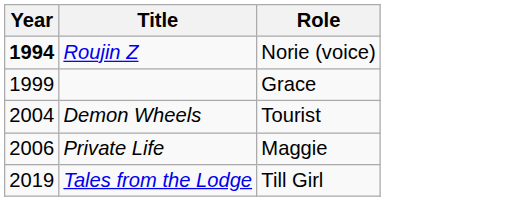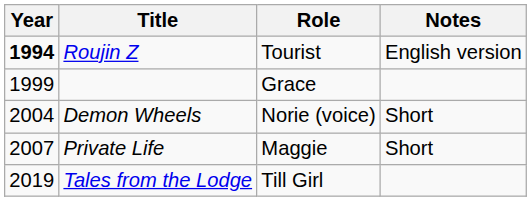+ column: Notes | English version | Short | Short
Roujin Z | Role: Norie (voice) -> Tourist
Demon Wheels | Role: Tourist -> Norie (voice)
Private Life | Year: 2006 -> 2007
